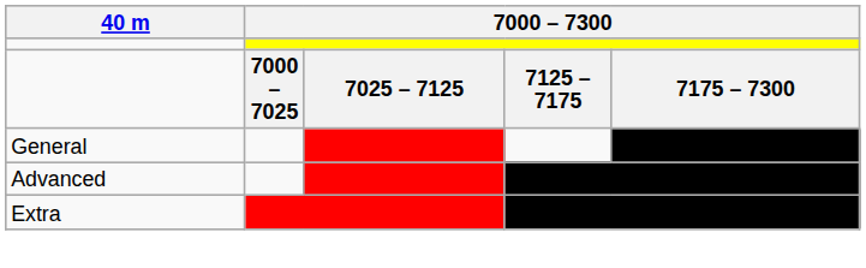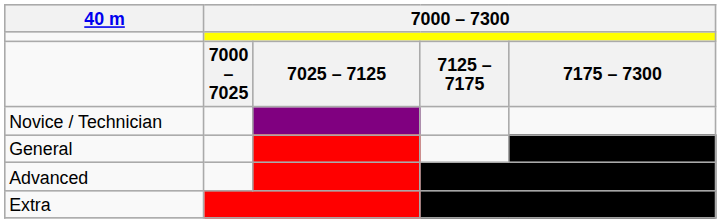+ row: Novice / Technician
